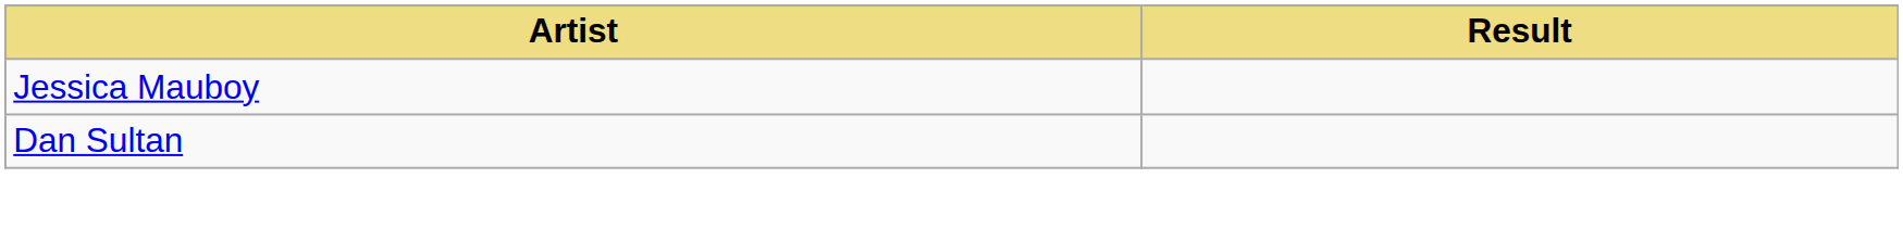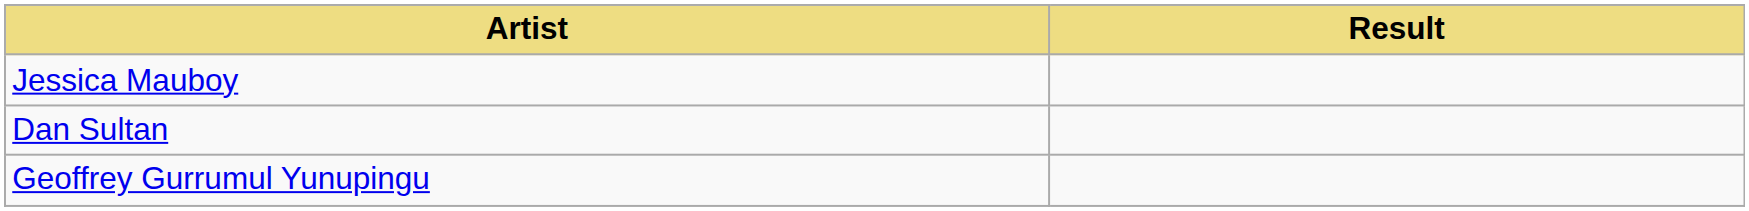+ row: Geoffrey Gurrumul Yunupingu
